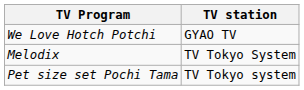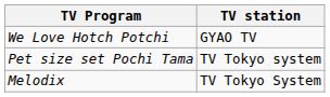rows swapped: Pet size set Pochi Tama <-> Melodix
